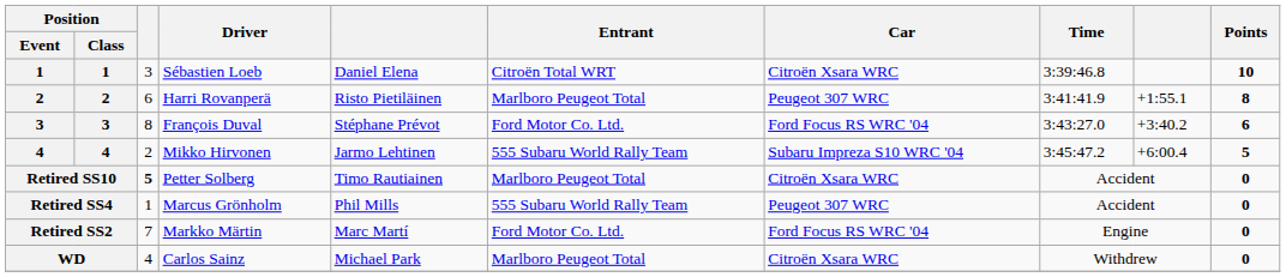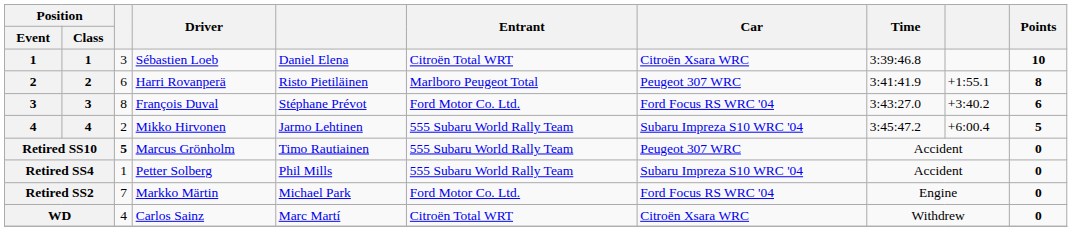Retired SS10 | Driver: Petter Solberg -> Marcus Grönholm
Retired SS10 | Entrant: Marlboro Peugeot Total -> 555 Subaru World Rally Team
Retired SS10 | Car: Citroën Xsara WRC -> Peugeot 307 WRC
Retired SS4 | Driver: Marcus Grönholm -> Petter Solberg
Retired SS4 | Car: Peugeot 307 WRC -> Subaru Impreza S10 WRC '04
Retired SS2 | column 5: Marc Martí -> Michael Park
WD | column 5: Michael Park -> Marc Martí
WD | Entrant: Marlboro Peugeot Total -> Citroën Total WRT
